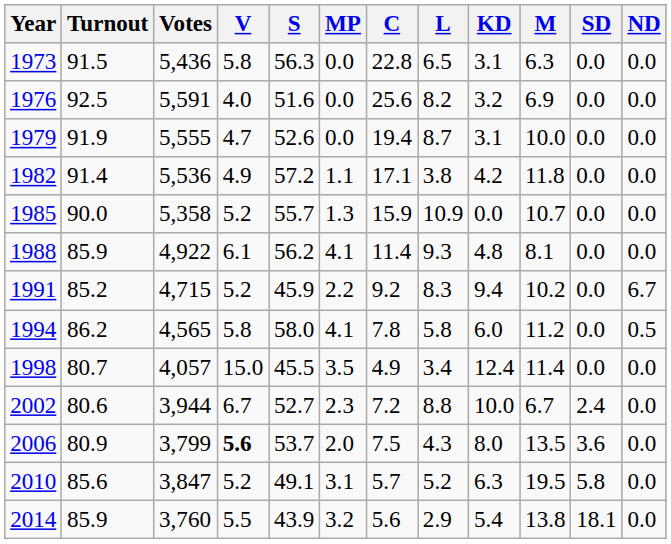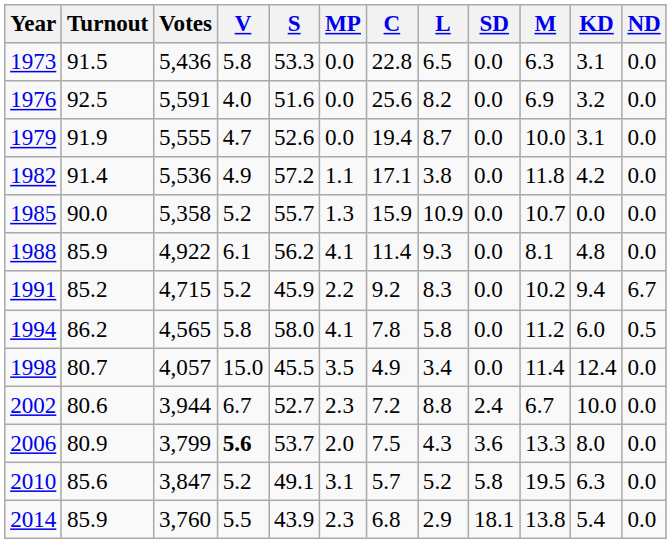columns swapped: KD <-> SD
1973 | S: 56.3 -> 53.3
2006 | M: 13.5 -> 13.3
2014 | MP: 3.2 -> 2.3
2014 | C: 5.6 -> 6.8
